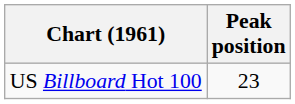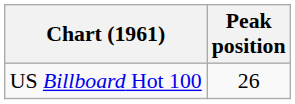US Billboard Hot 100 | Peak position: 23 -> 26
